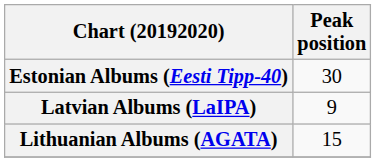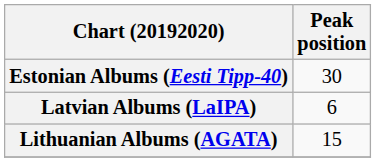Latvian Albums (LaIPA) | Peak position: 9 -> 6
